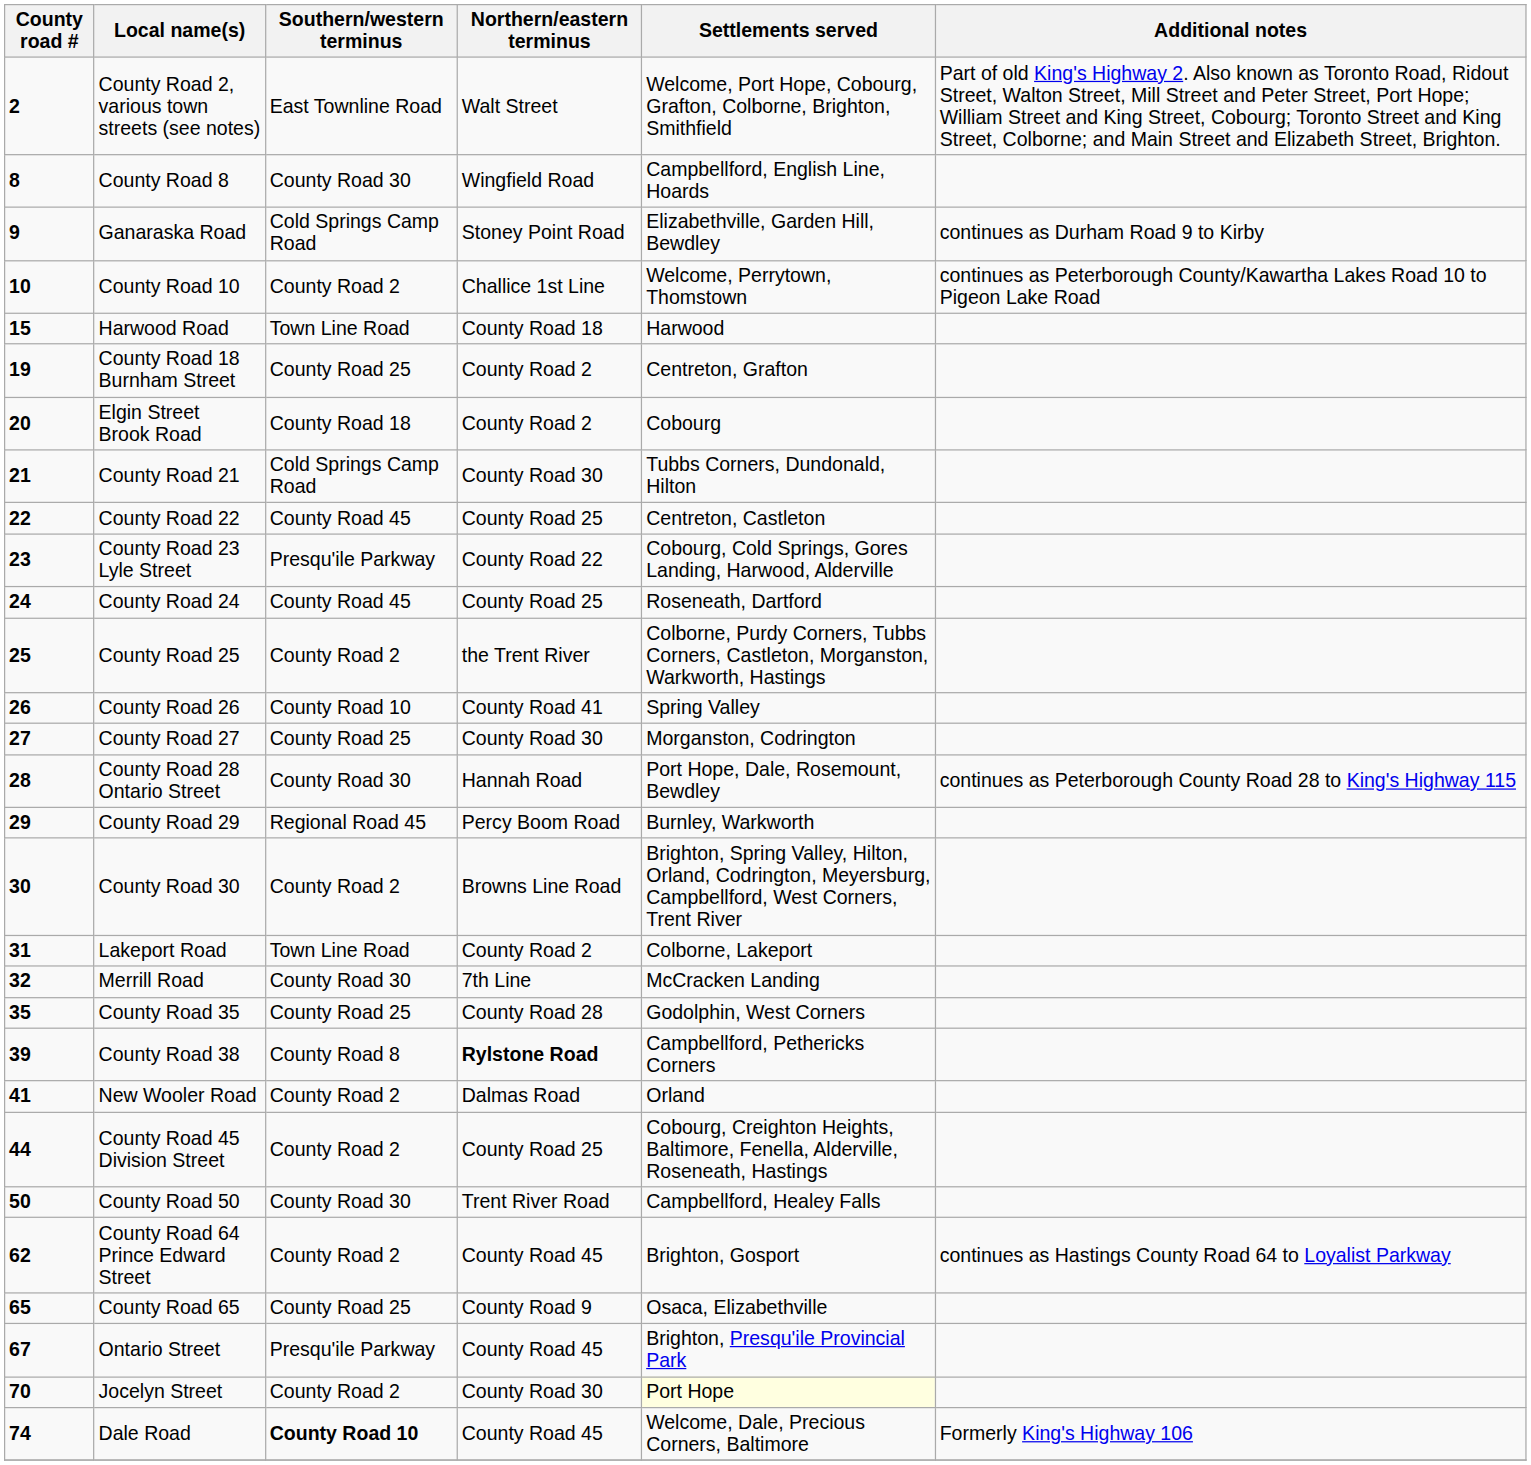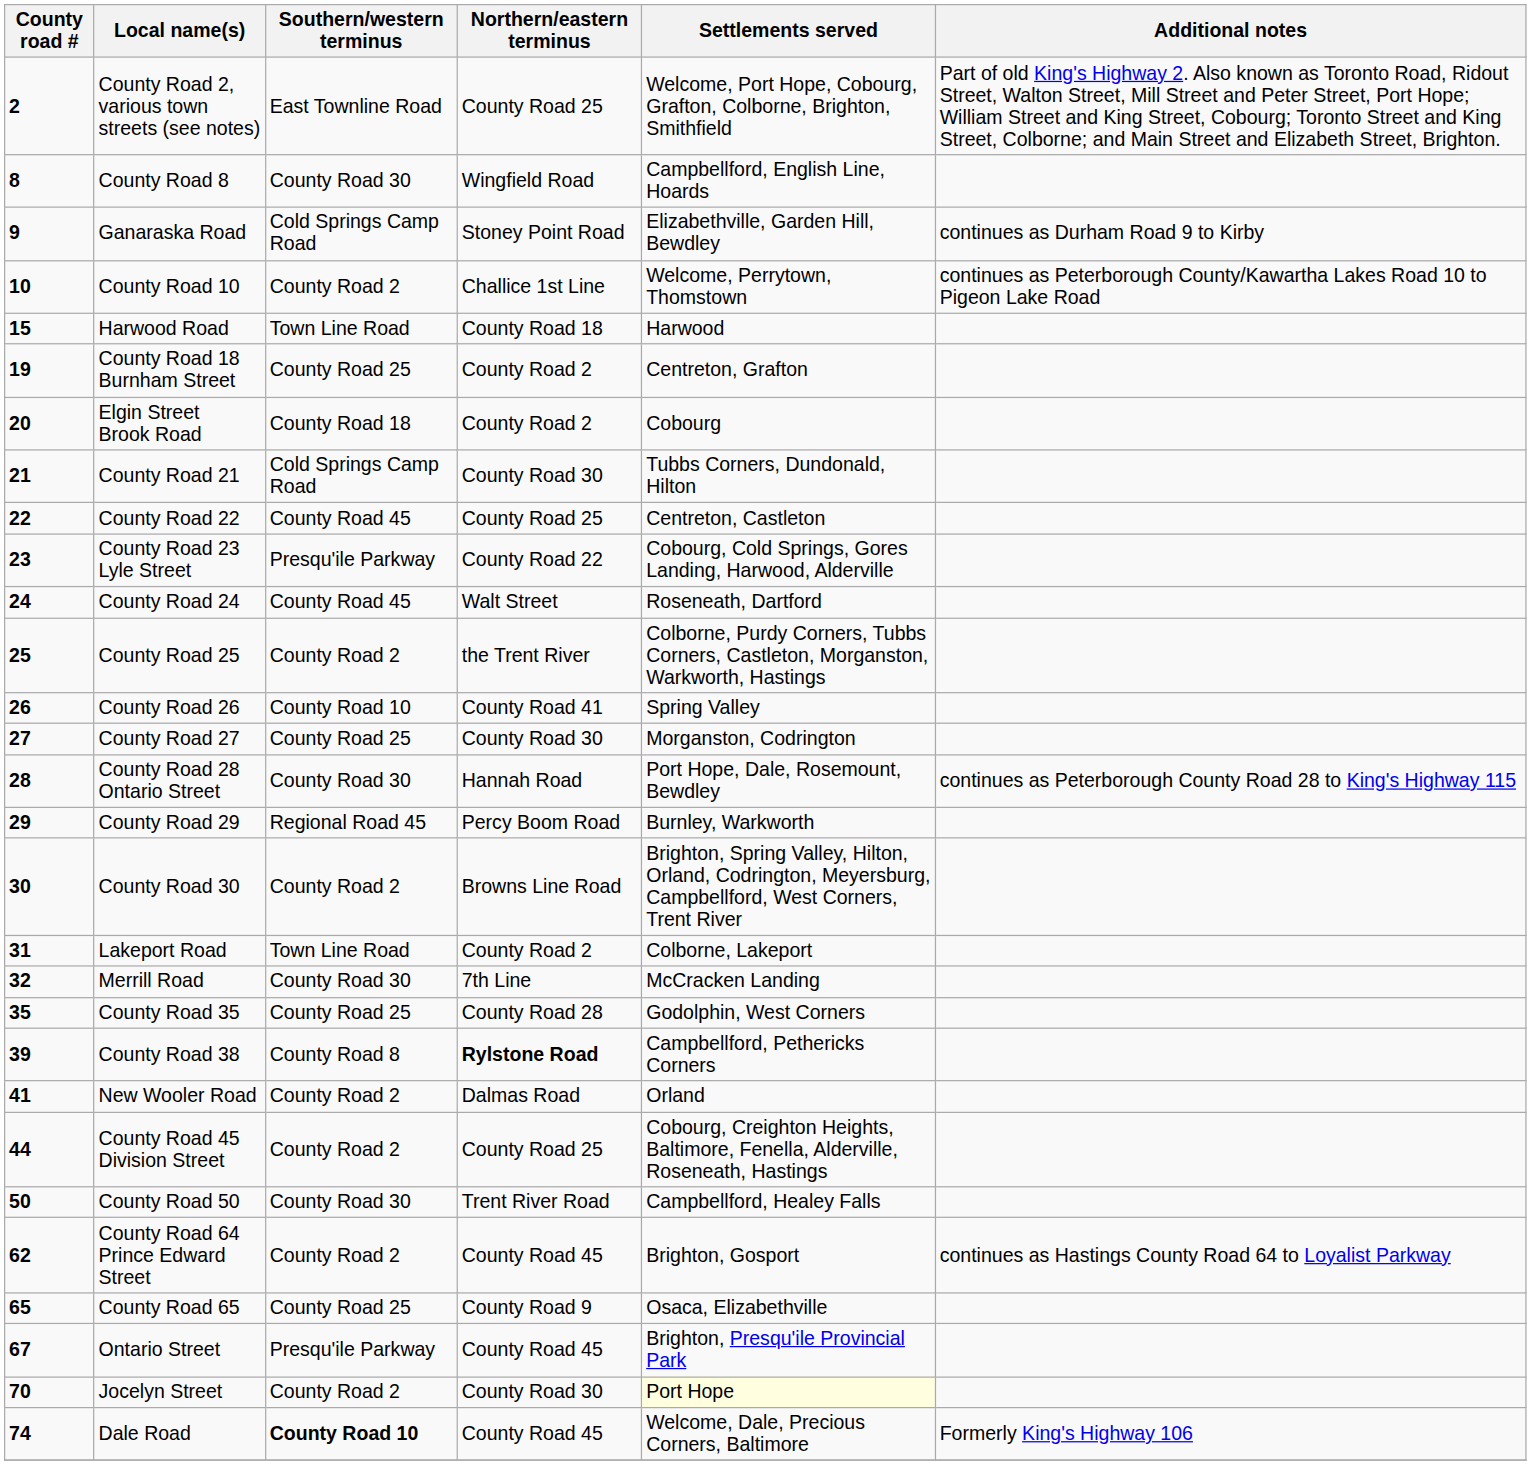County Road 2, various town streets (see notes) | Northern/eastern terminus: Walt Street -> County Road 25
County Road 24 | Northern/eastern terminus: County Road 25 -> Walt Street
